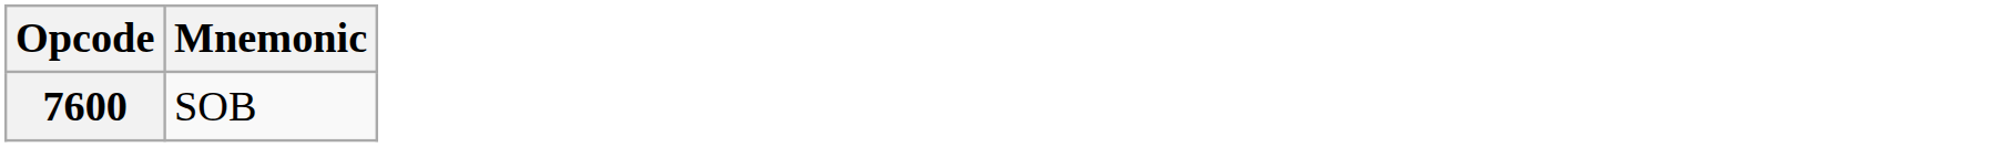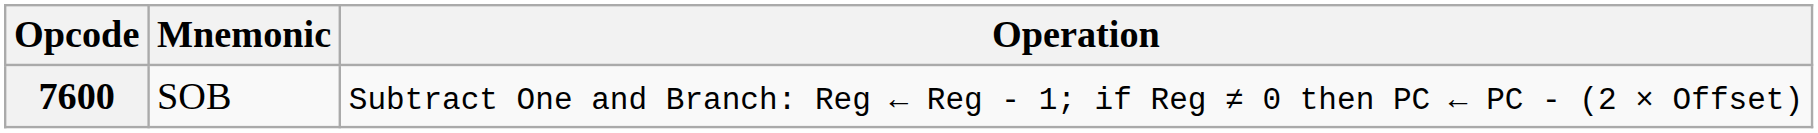+ column: Operation | Subtract One and Branch: Reg ← Reg - 1; if Reg ≠ 0 then PC ← PC - (2 × Offset)
